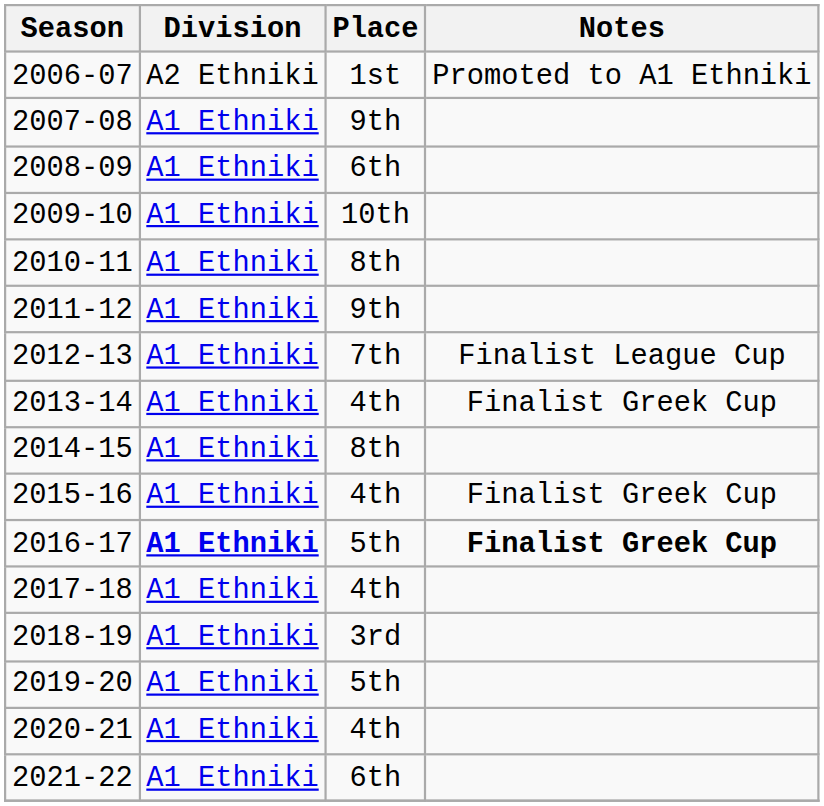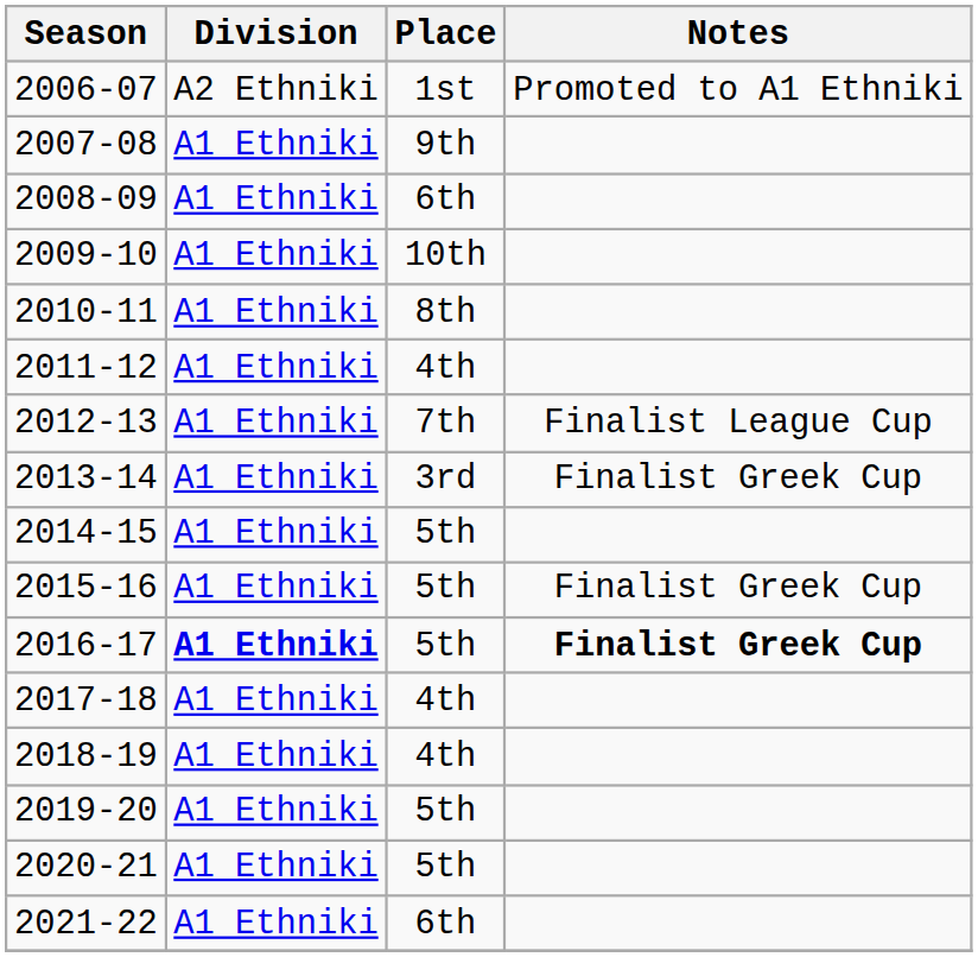2011-12 | Place: 9th -> 4th
2013-14 | Place: 4th -> 3rd
2014-15 | Place: 8th -> 5th
2015-16 | Place: 4th -> 5th
2018-19 | Place: 3rd -> 4th
2020-21 | Place: 4th -> 5th
